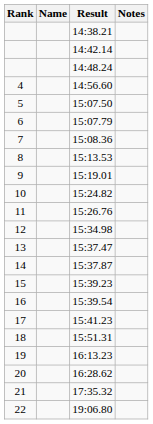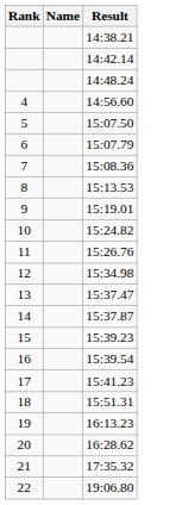- column: Notes
